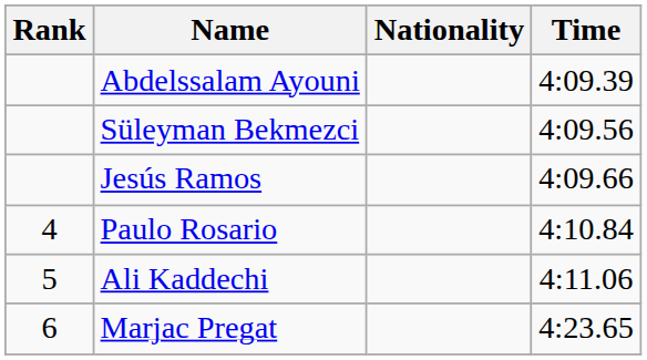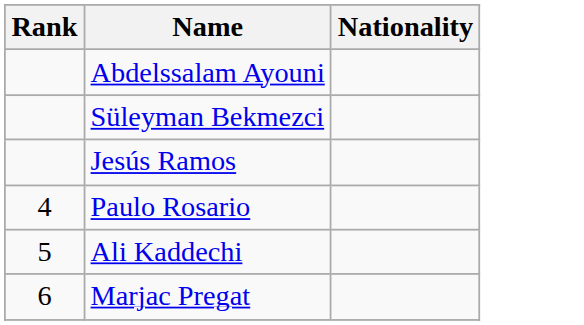- column: Time | 4:09.39 | 4:09.56 | 4:09.66 | 4:10.84 | 4:11.06 | 4:23.65
